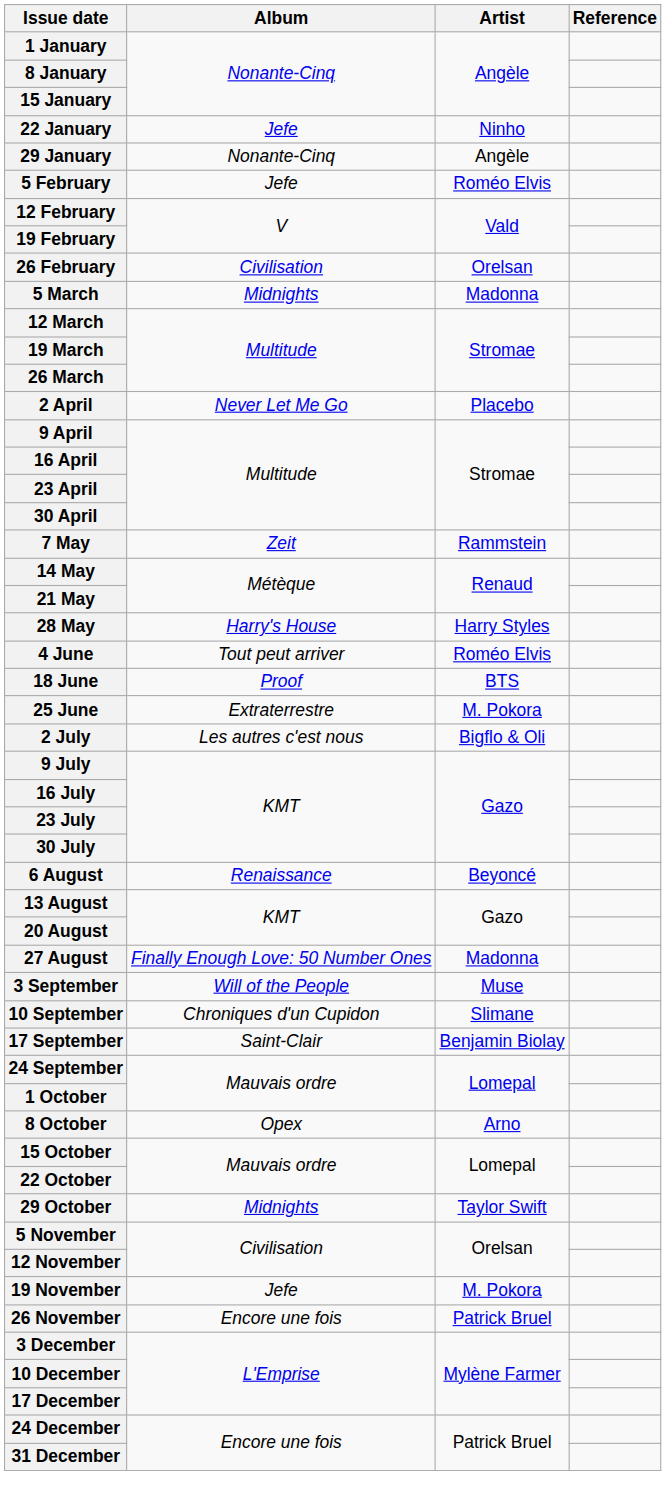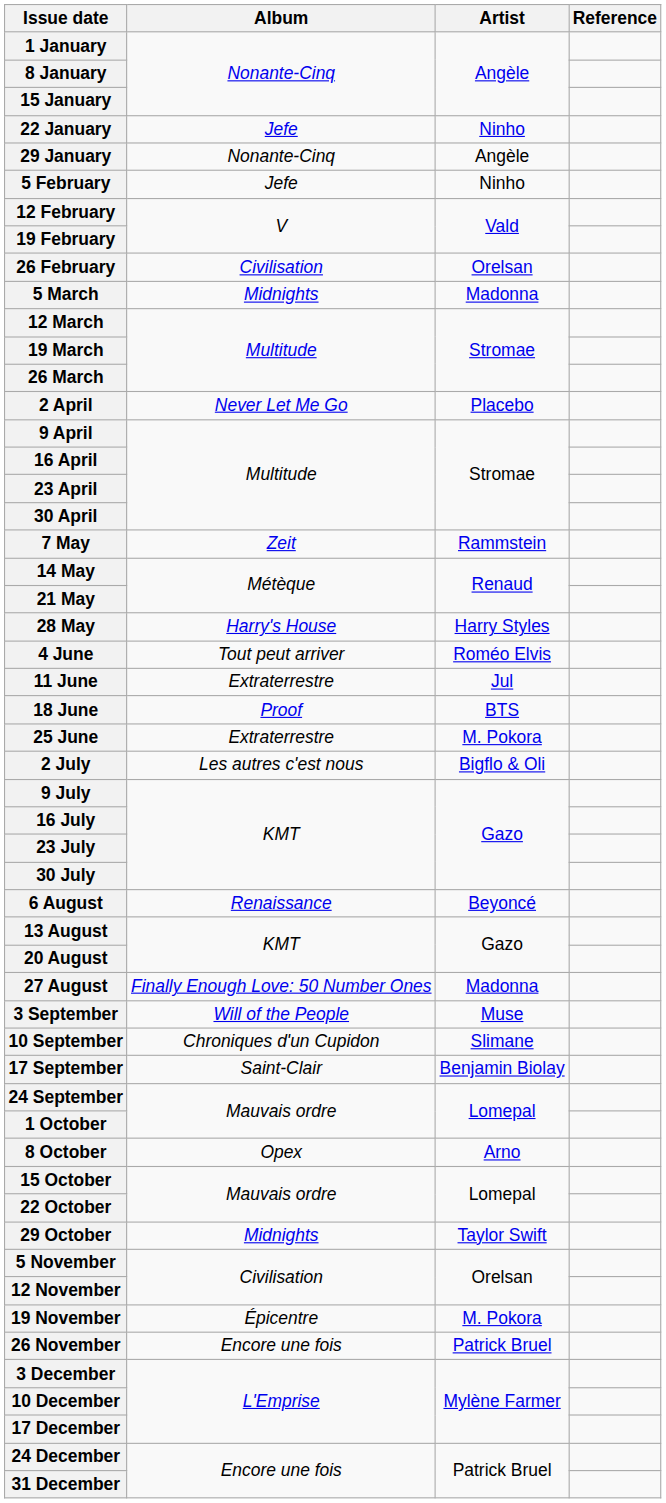5 February | Artist: Roméo Elvis -> Ninho
+ row: 11 June | Extraterrestre | Jul
19 November | Album: Jefe -> Épicentre
